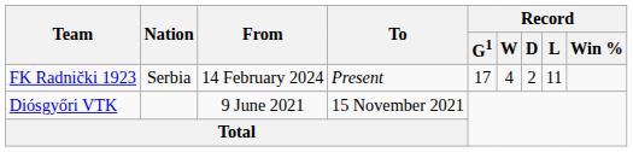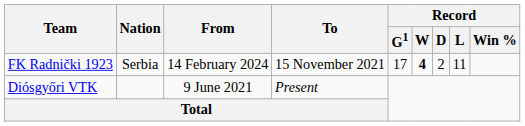FK Radnički 1923 | To: Present -> 15 November 2021
FK Radnički 1923 | Record / W: normal -> bold
Diósgyőri VTK | To: 15 November 2021 -> Present
